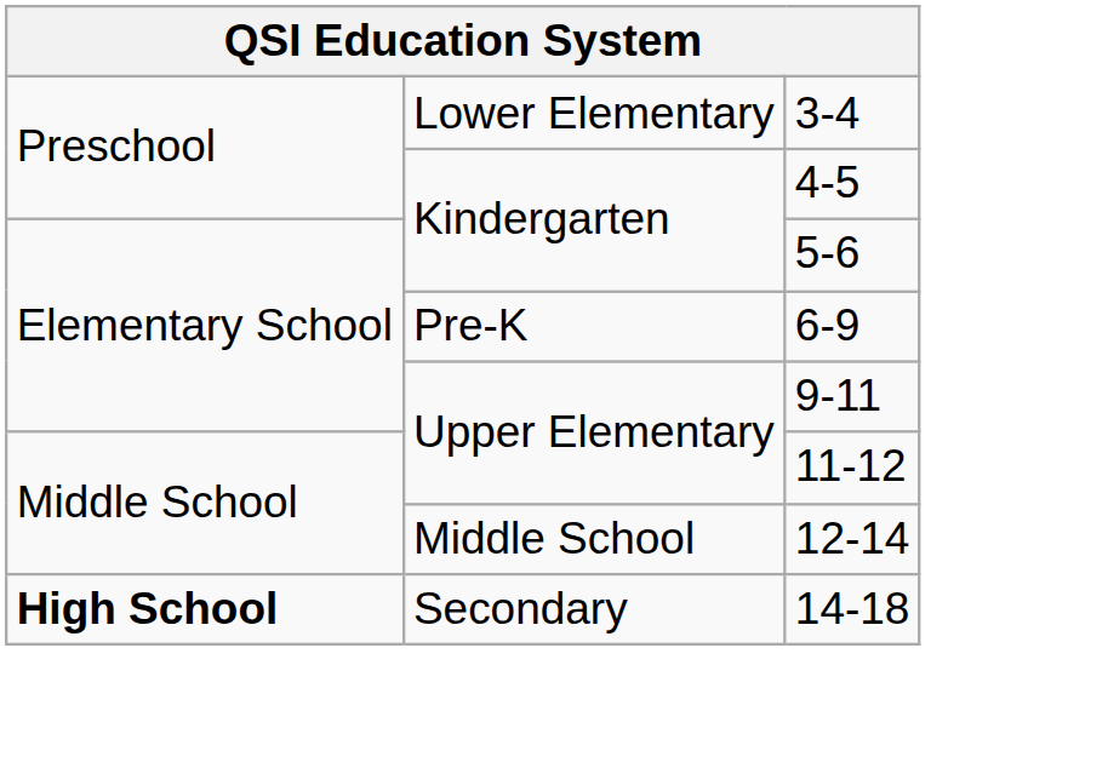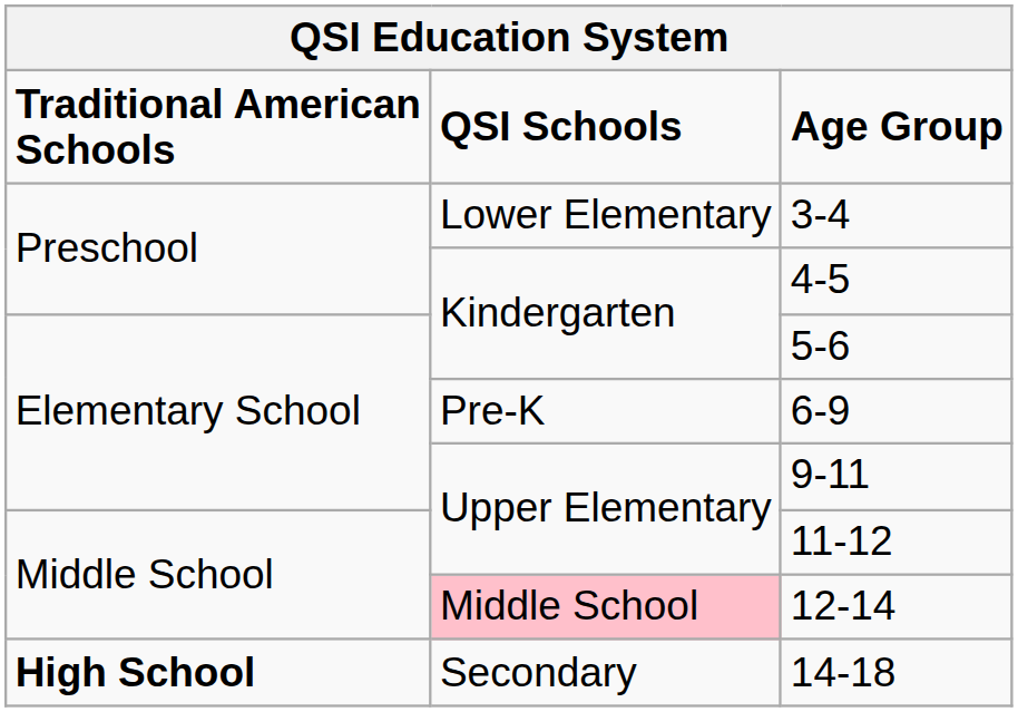+ row: Traditional American Schools | QSI Schools | Age Group
12-14 | column 2: no background -> pink background
